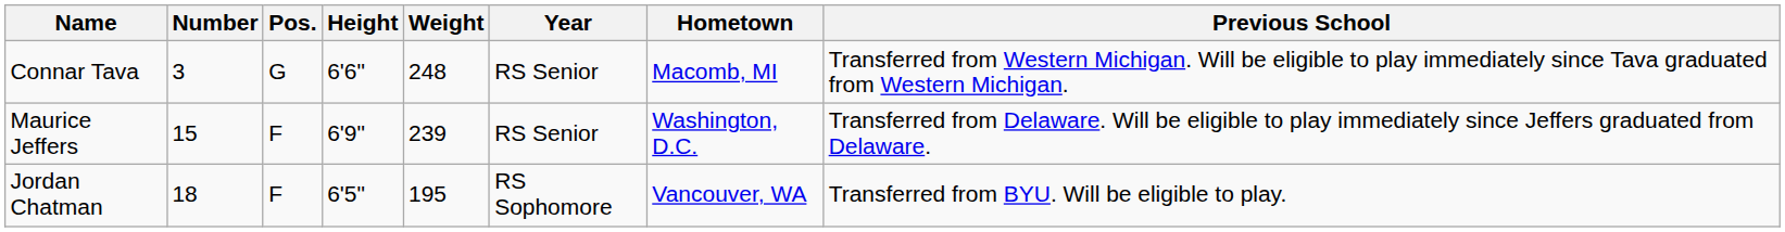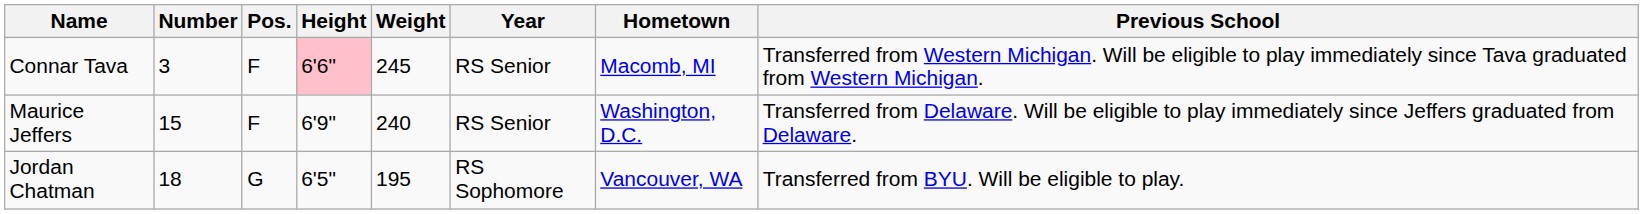Connar Tava | Pos.: G -> F
Connar Tava | Height: no background -> pink background
Connar Tava | Weight: 248 -> 245
Maurice Jeffers | Weight: 239 -> 240
Jordan Chatman | Pos.: F -> G
